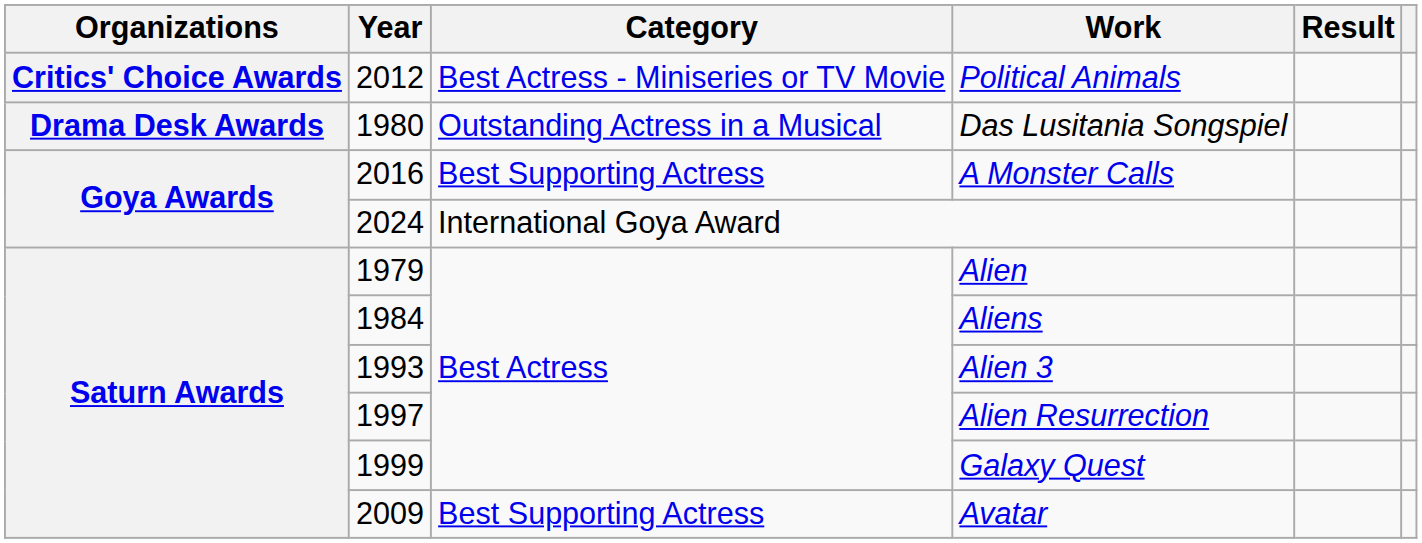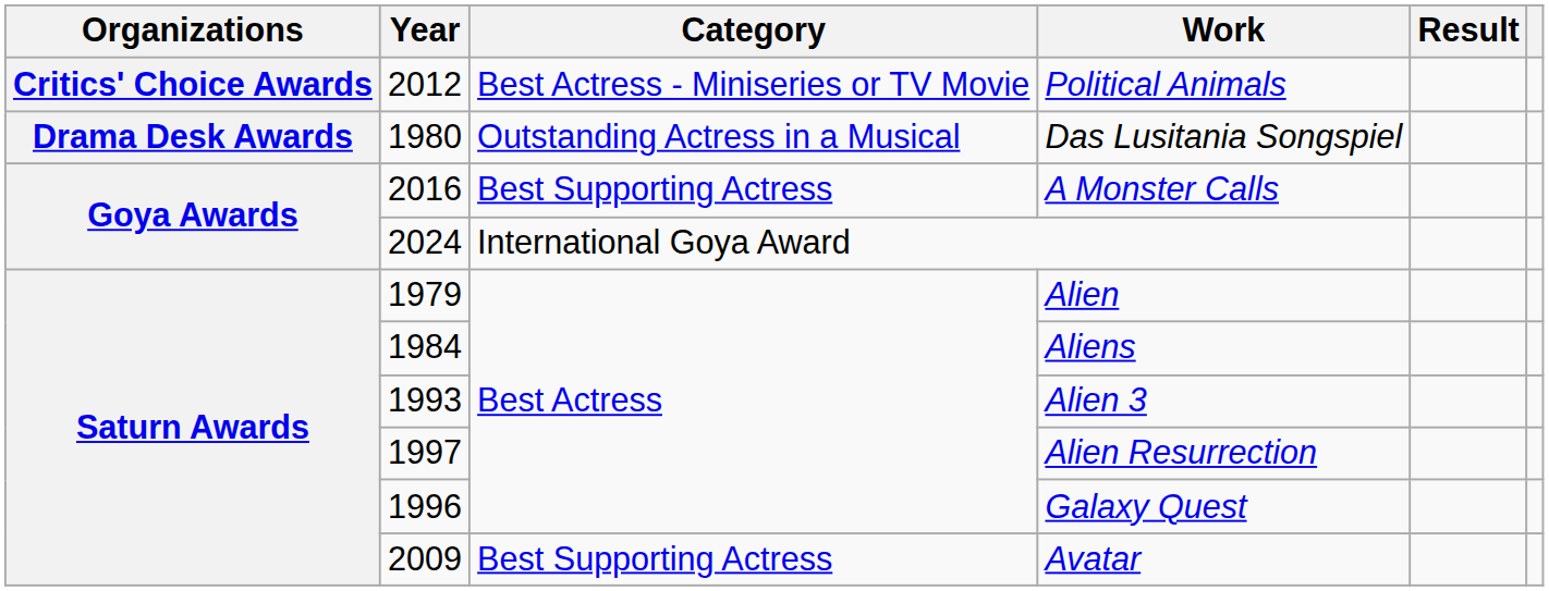Galaxy Quest | Year: 1999 -> 1996
